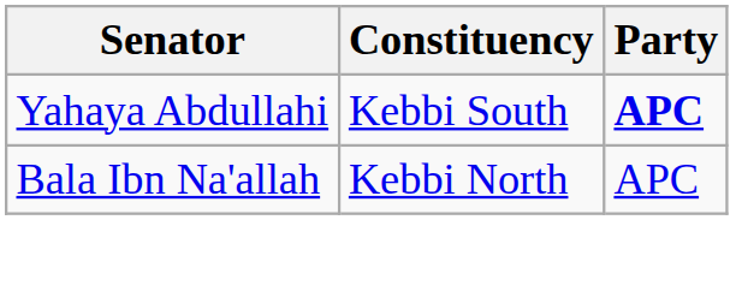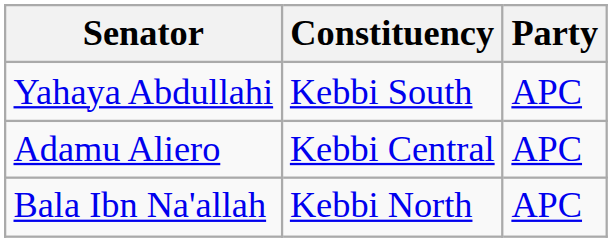Yahaya Abdullahi | Party: bold -> normal
+ row: Adamu Aliero | Kebbi Central | APC
